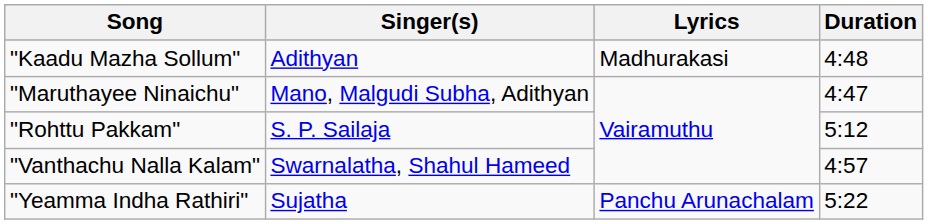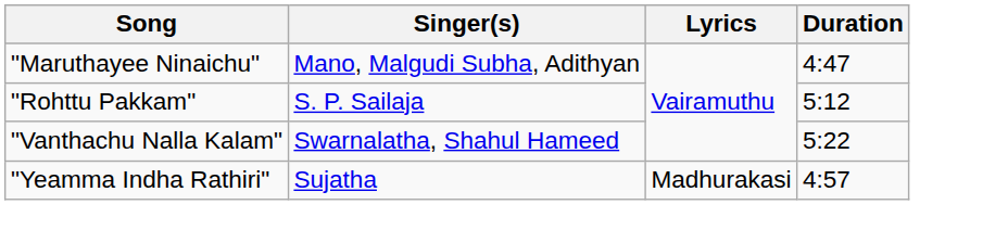- row: "Kaadu Mazha Sollum" | Adithyan | Madhurakasi | 4:48
"Vanthachu Nalla Kalam" | Duration: 4:57 -> 5:22
"Yeamma Indha Rathiri" | Lyrics: Panchu Arunachalam -> Madhurakasi
"Yeamma Indha Rathiri" | Duration: 5:22 -> 4:57
